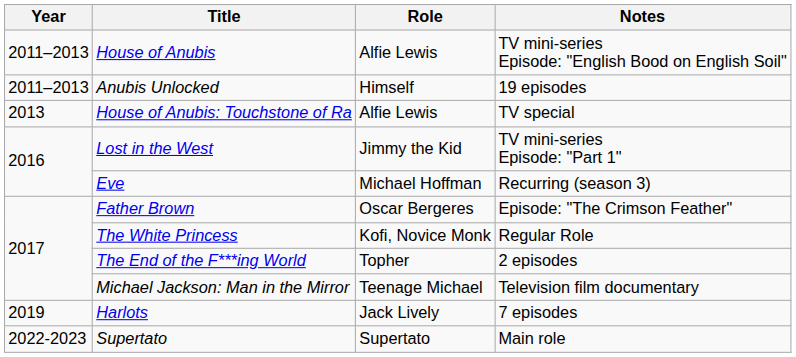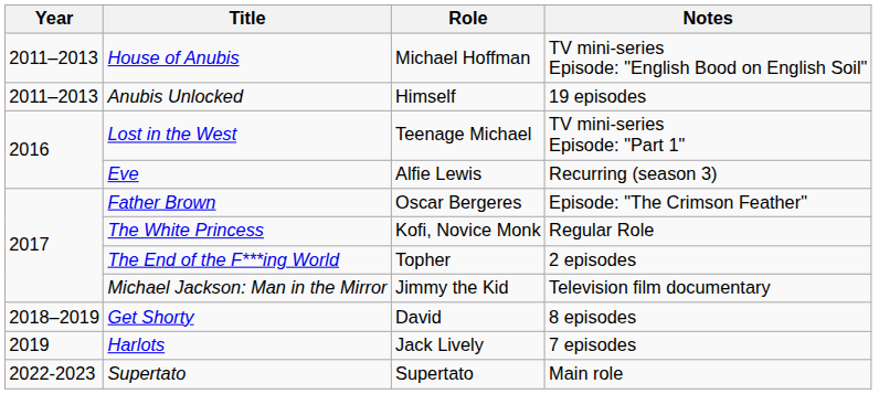House of Anubis | Role: Alfie Lewis -> Michael Hoffman
- row: 2013 | House of Anubis: Touchstone of Ra | Alfie Lewis | TV special
Lost in the West | Role: Jimmy the Kid -> Teenage Michael
Eve | Role: Michael Hoffman -> Alfie Lewis
Michael Jackson: Man in the Mirror | Role: Teenage Michael -> Jimmy the Kid
+ row: 2018–2019 | Get Shorty | David | 8 episodes
